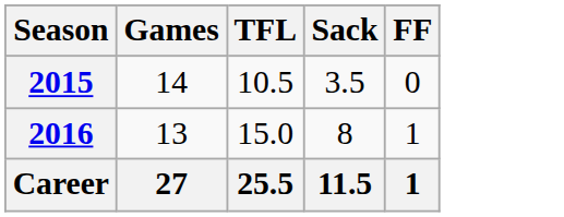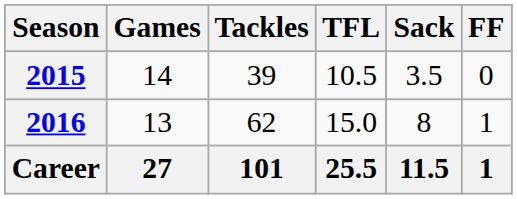+ column: Tackles | 39 | 62 | 101
